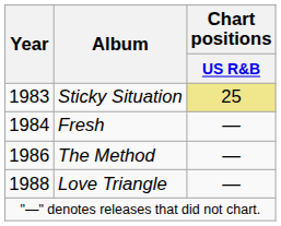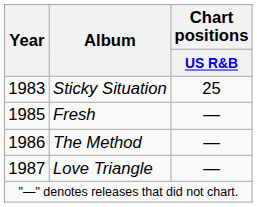Sticky Situation | Chart positions / US R&B: khaki background -> no background
Fresh | Year: 1984 -> 1985
Love Triangle | Year: 1988 -> 1987
